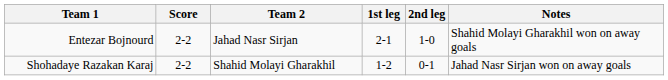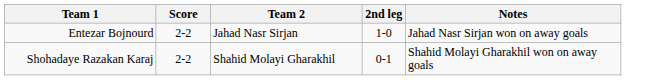- column: 1st leg | 2-1 | 1-2
Entezar Bojnourd | Notes: Shahid Molayi Gharakhil won on away goals -> Jahad Nasr Sirjan won on away goals
Shohadaye Razakan Karaj | Notes: Jahad Nasr Sirjan won on away goals -> Shahid Molayi Gharakhil won on away goals
